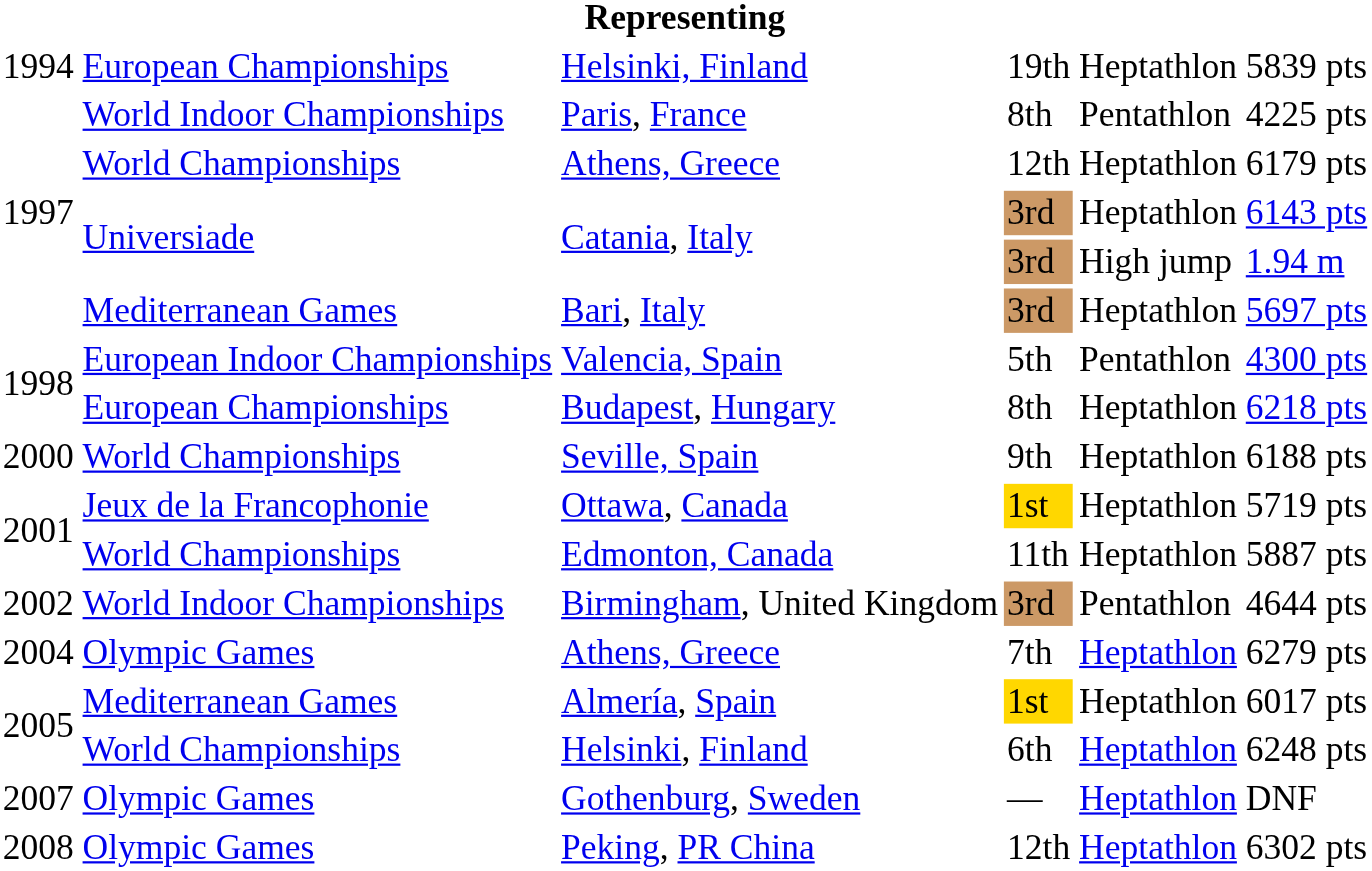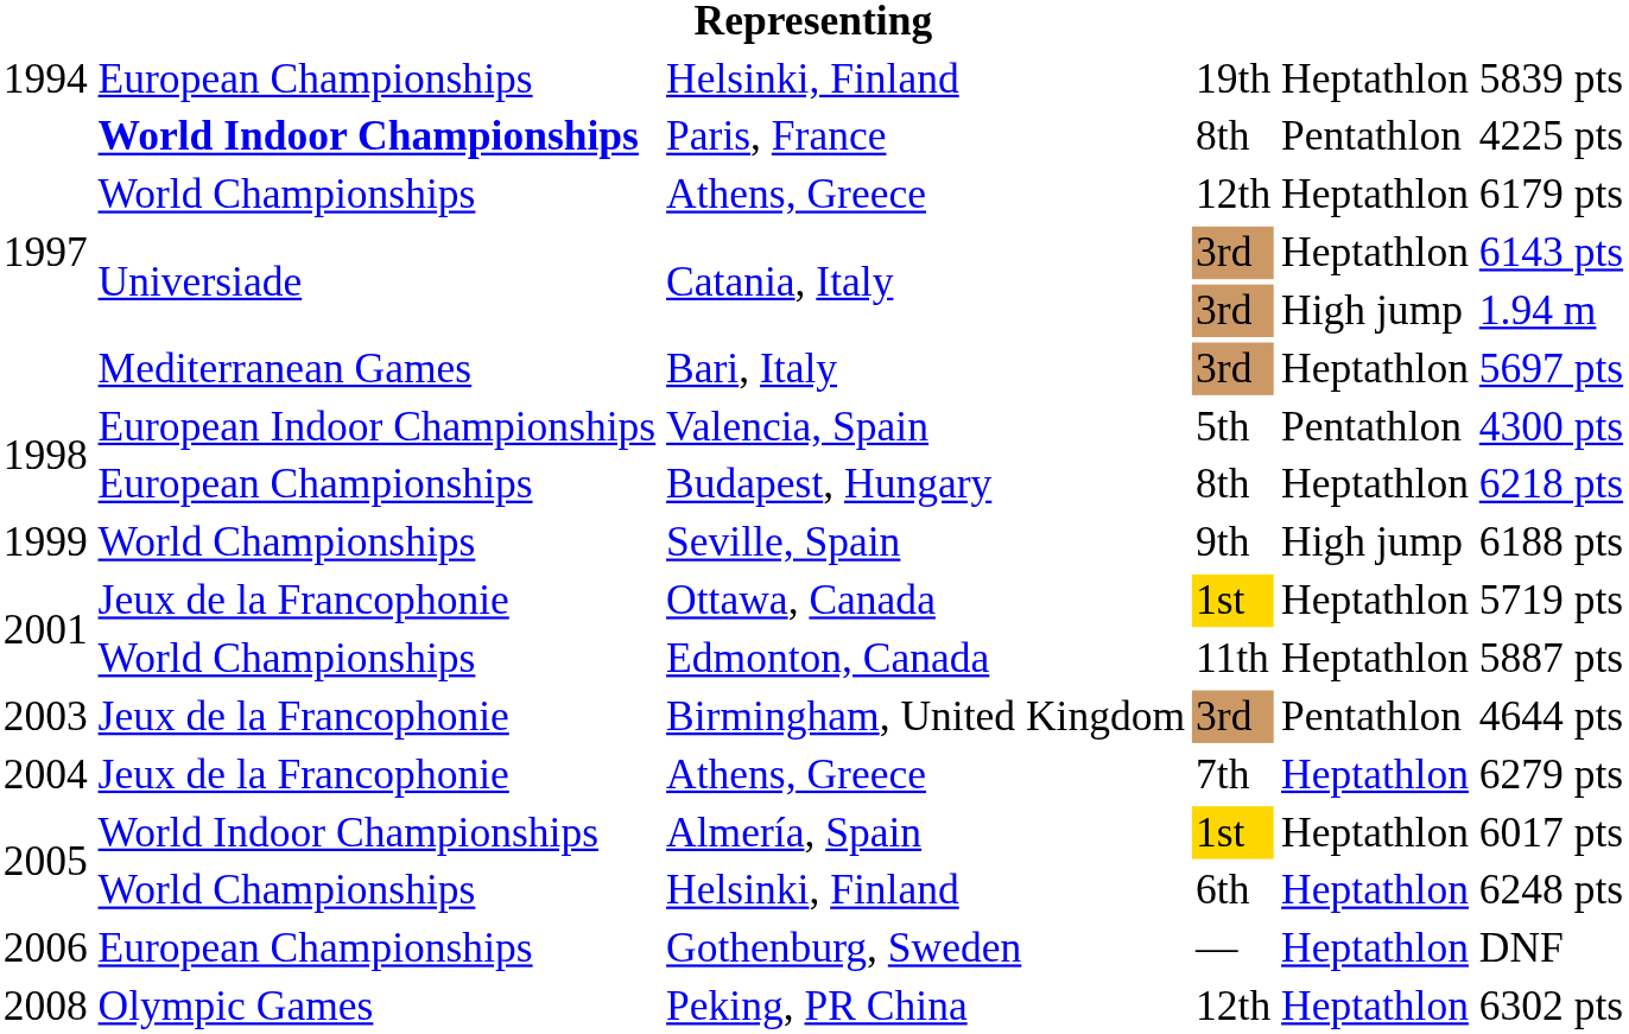Paris, France | column 2: normal -> bold
Seville, Spain | column 1: 2000 -> 1999
Seville, Spain | column 5: Heptathlon -> High jump
Birmingham, United Kingdom | column 1: 2002 -> 2003
Birmingham, United Kingdom | column 2: World Indoor Championships -> Jeux de la Francophonie
Athens, Greece / 7th | column 2: Olympic Games -> Jeux de la Francophonie
Almería, Spain | column 2: Mediterranean Games -> World Indoor Championships
Gothenburg, Sweden | column 1: 2007 -> 2006
Gothenburg, Sweden | column 2: Olympic Games -> European Championships
